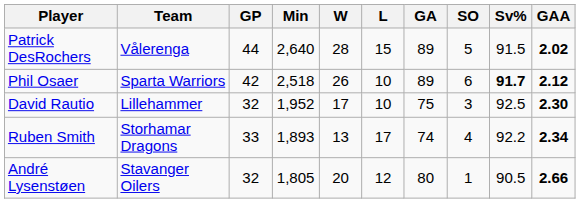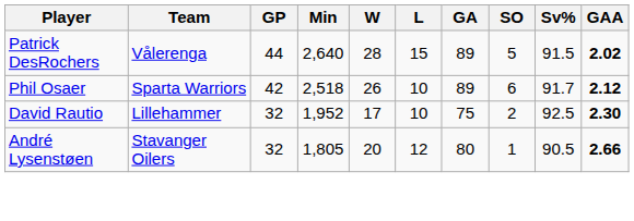Phil Osaer | Sv%: bold -> normal
David Rautio | SO: 3 -> 2
- row: Ruben Smith | Storhamar Dragons | 33 | 1,893 | 13 | 17 | 74 | 4 | 92.2 | 2.34
